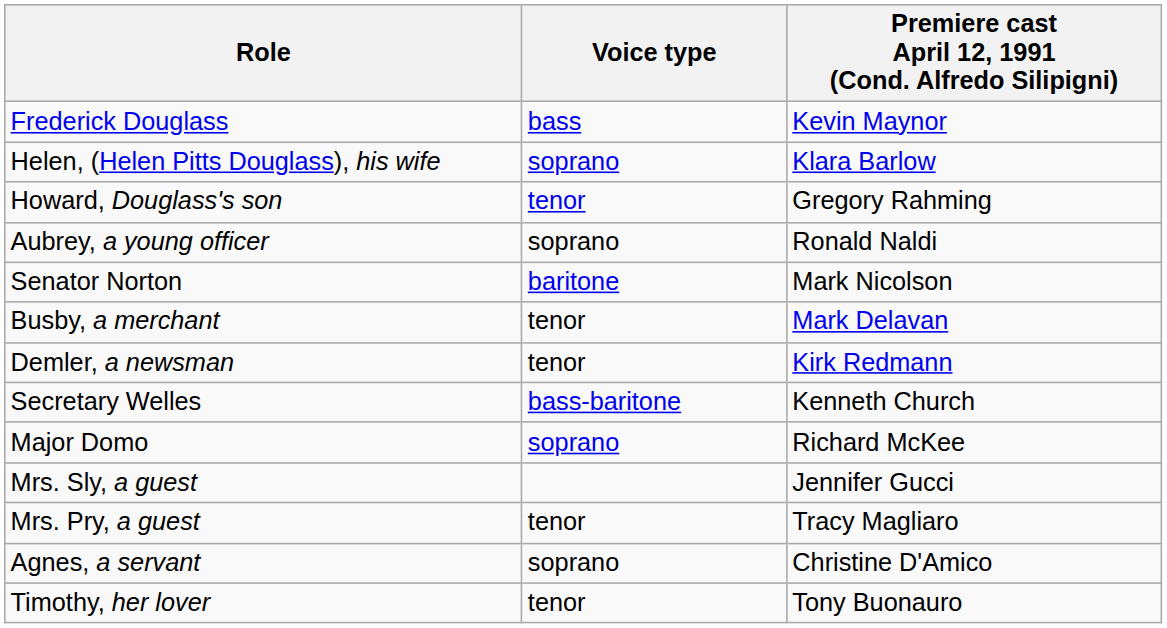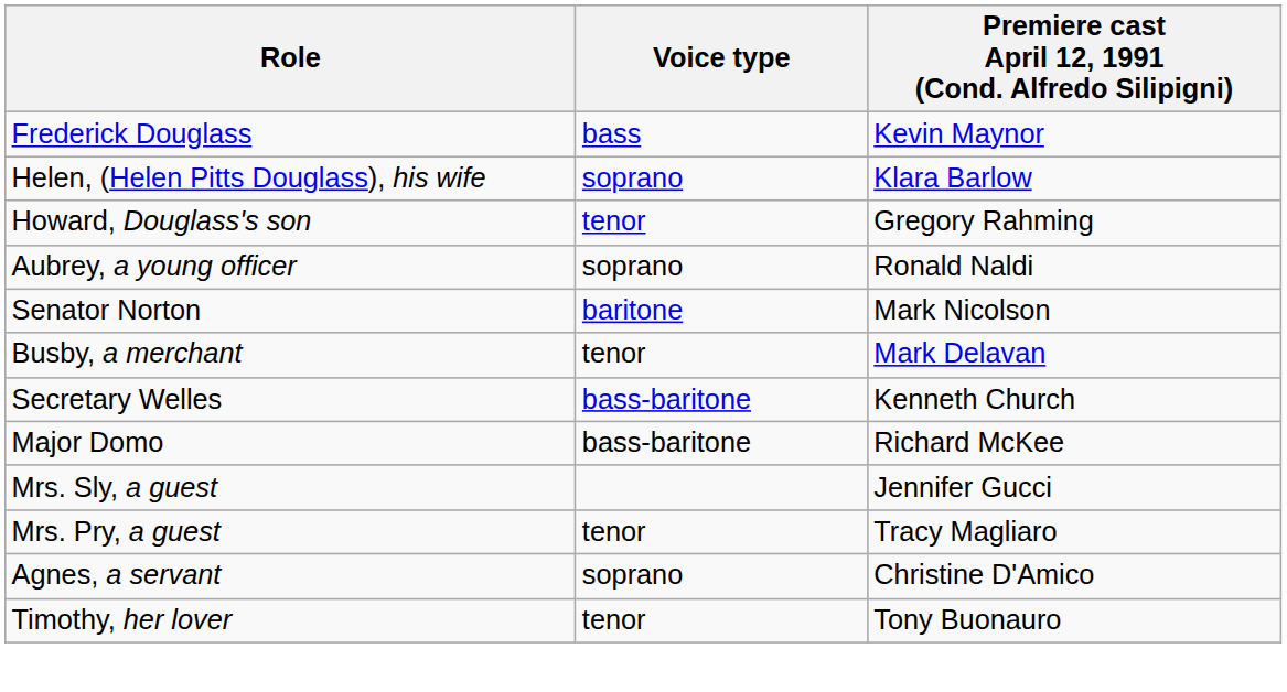- row: Demler, a newsman | tenor | Kirk Redmann
Major Domo | Voice type: soprano -> bass-baritone
